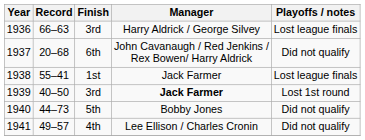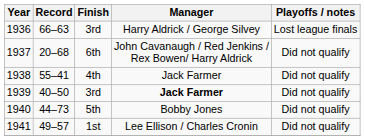1938 | Finish: 1st -> 4th
1938 | Playoffs / notes: Lost league finals -> Did not qualify
1939 | Playoffs / notes: Lost 1st round -> Did not qualify
1941 | Finish: 4th -> 1st
